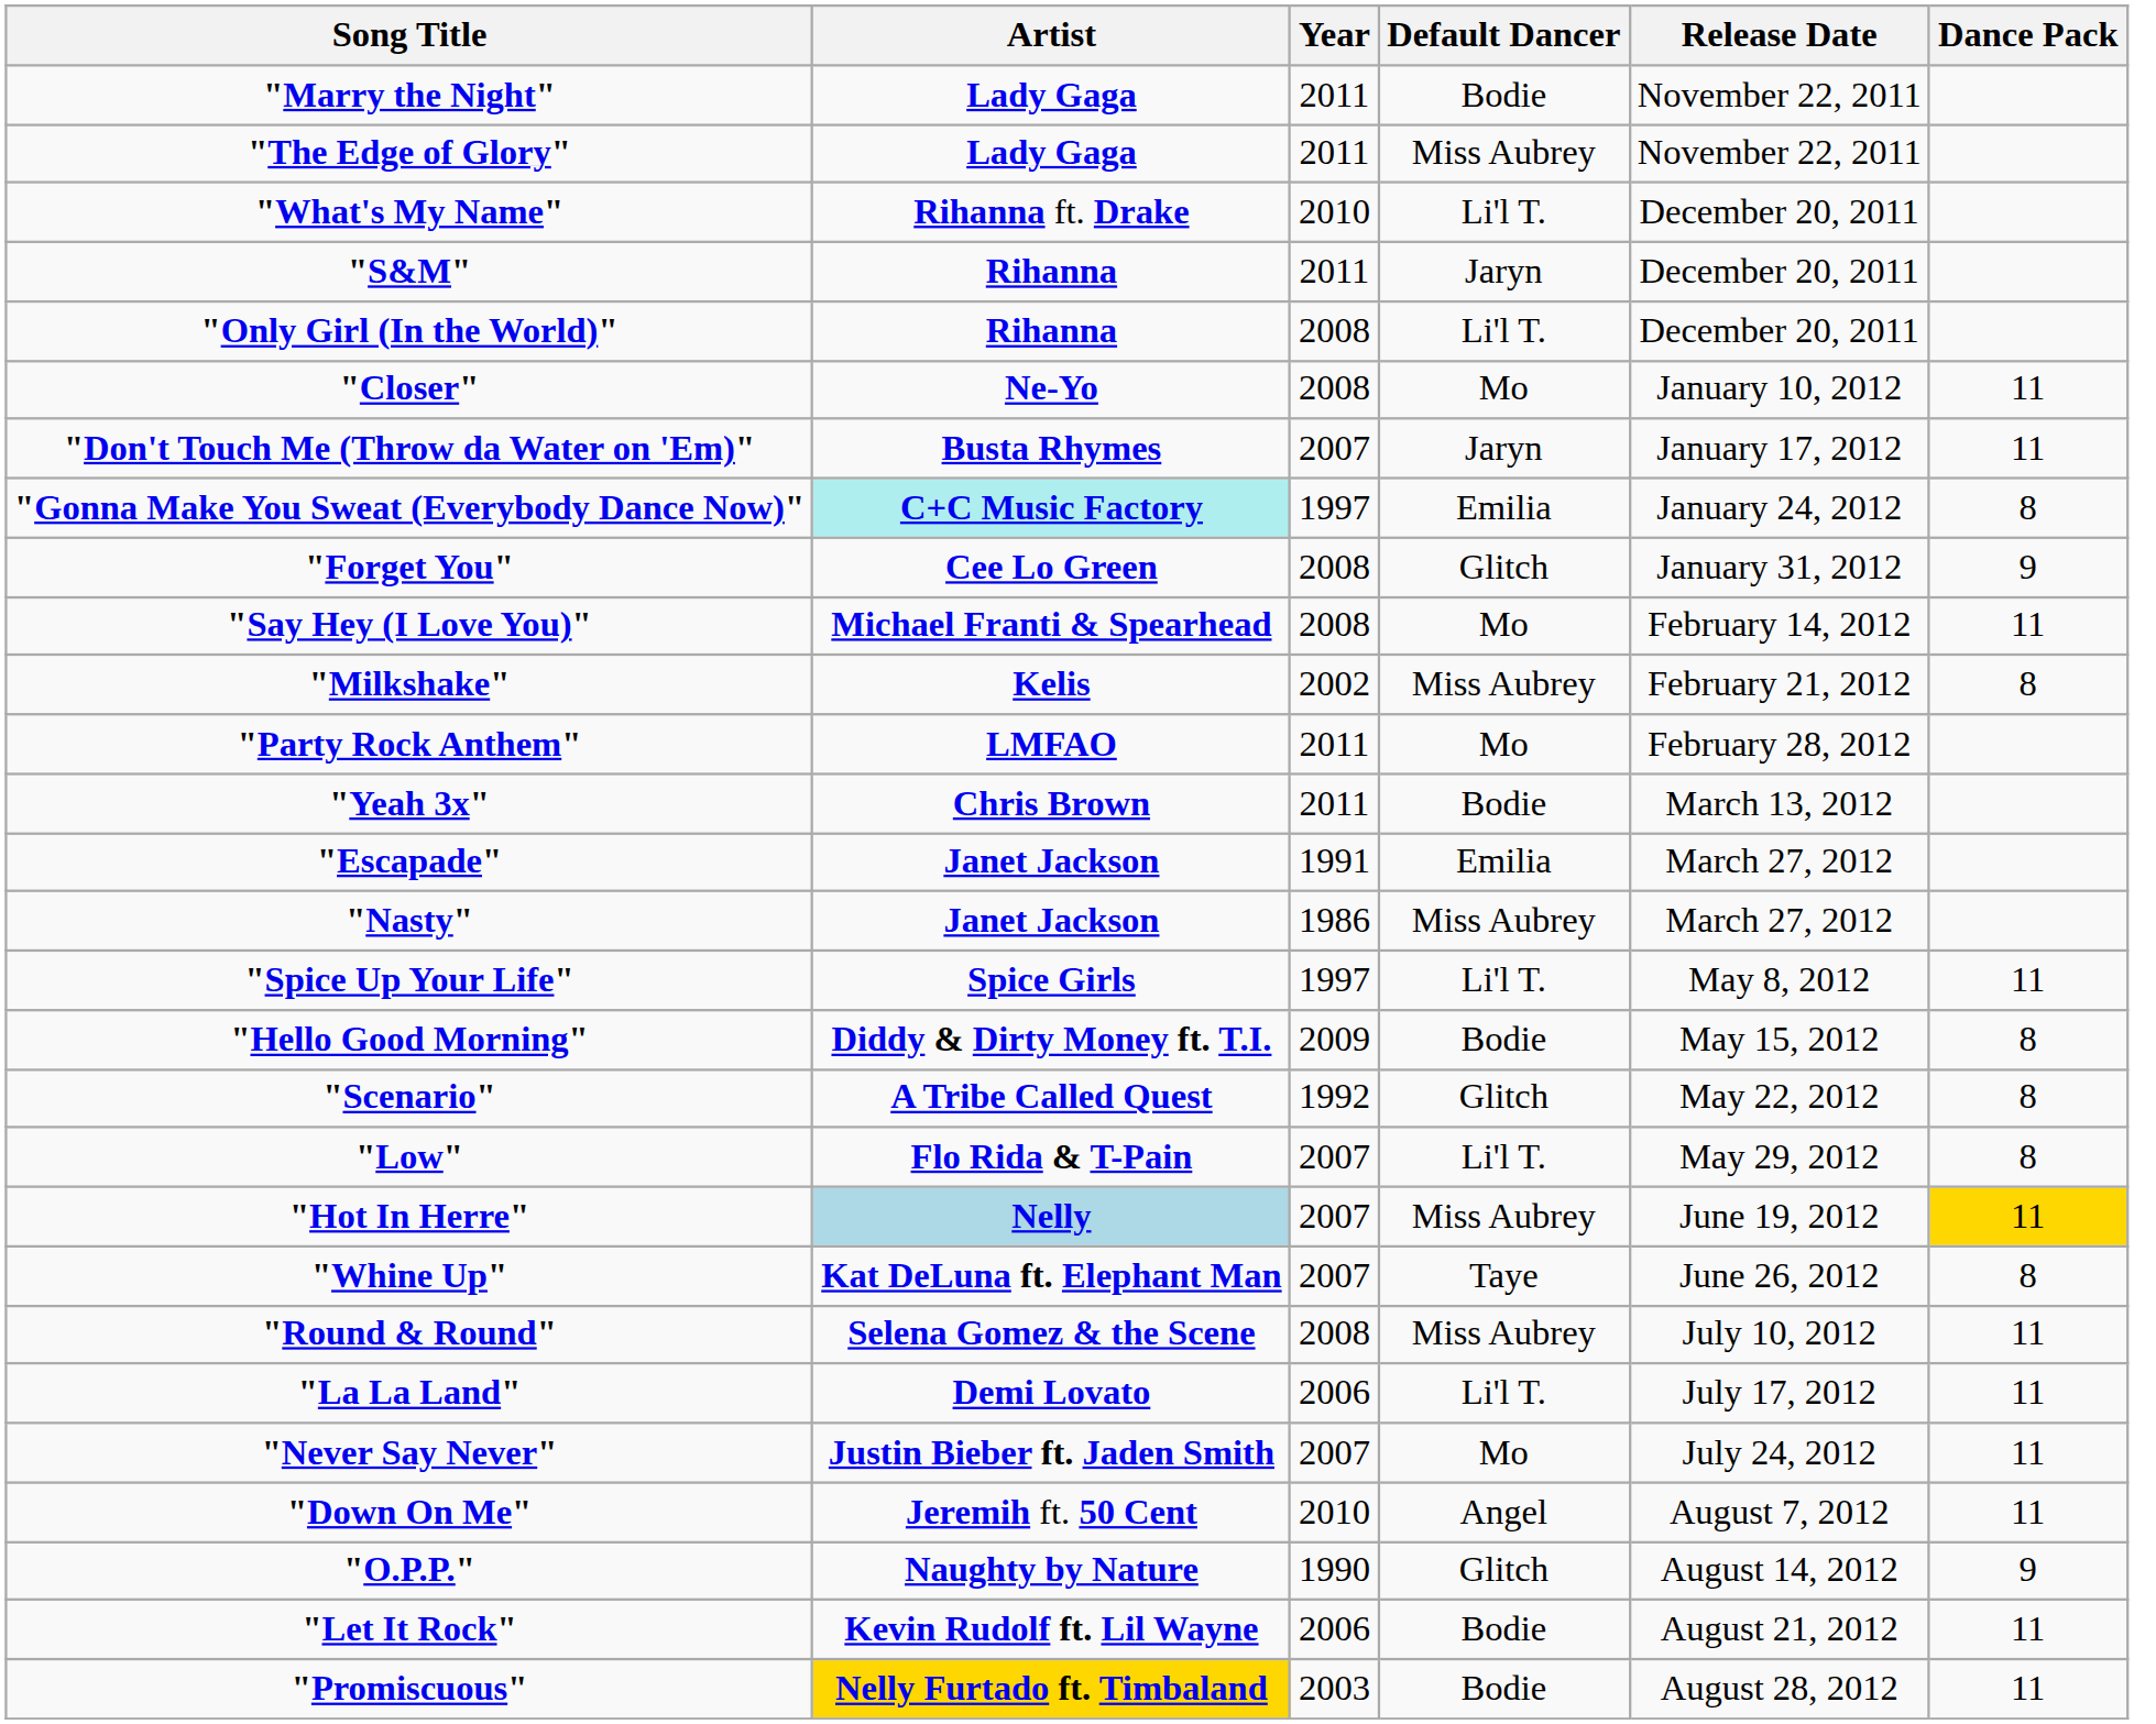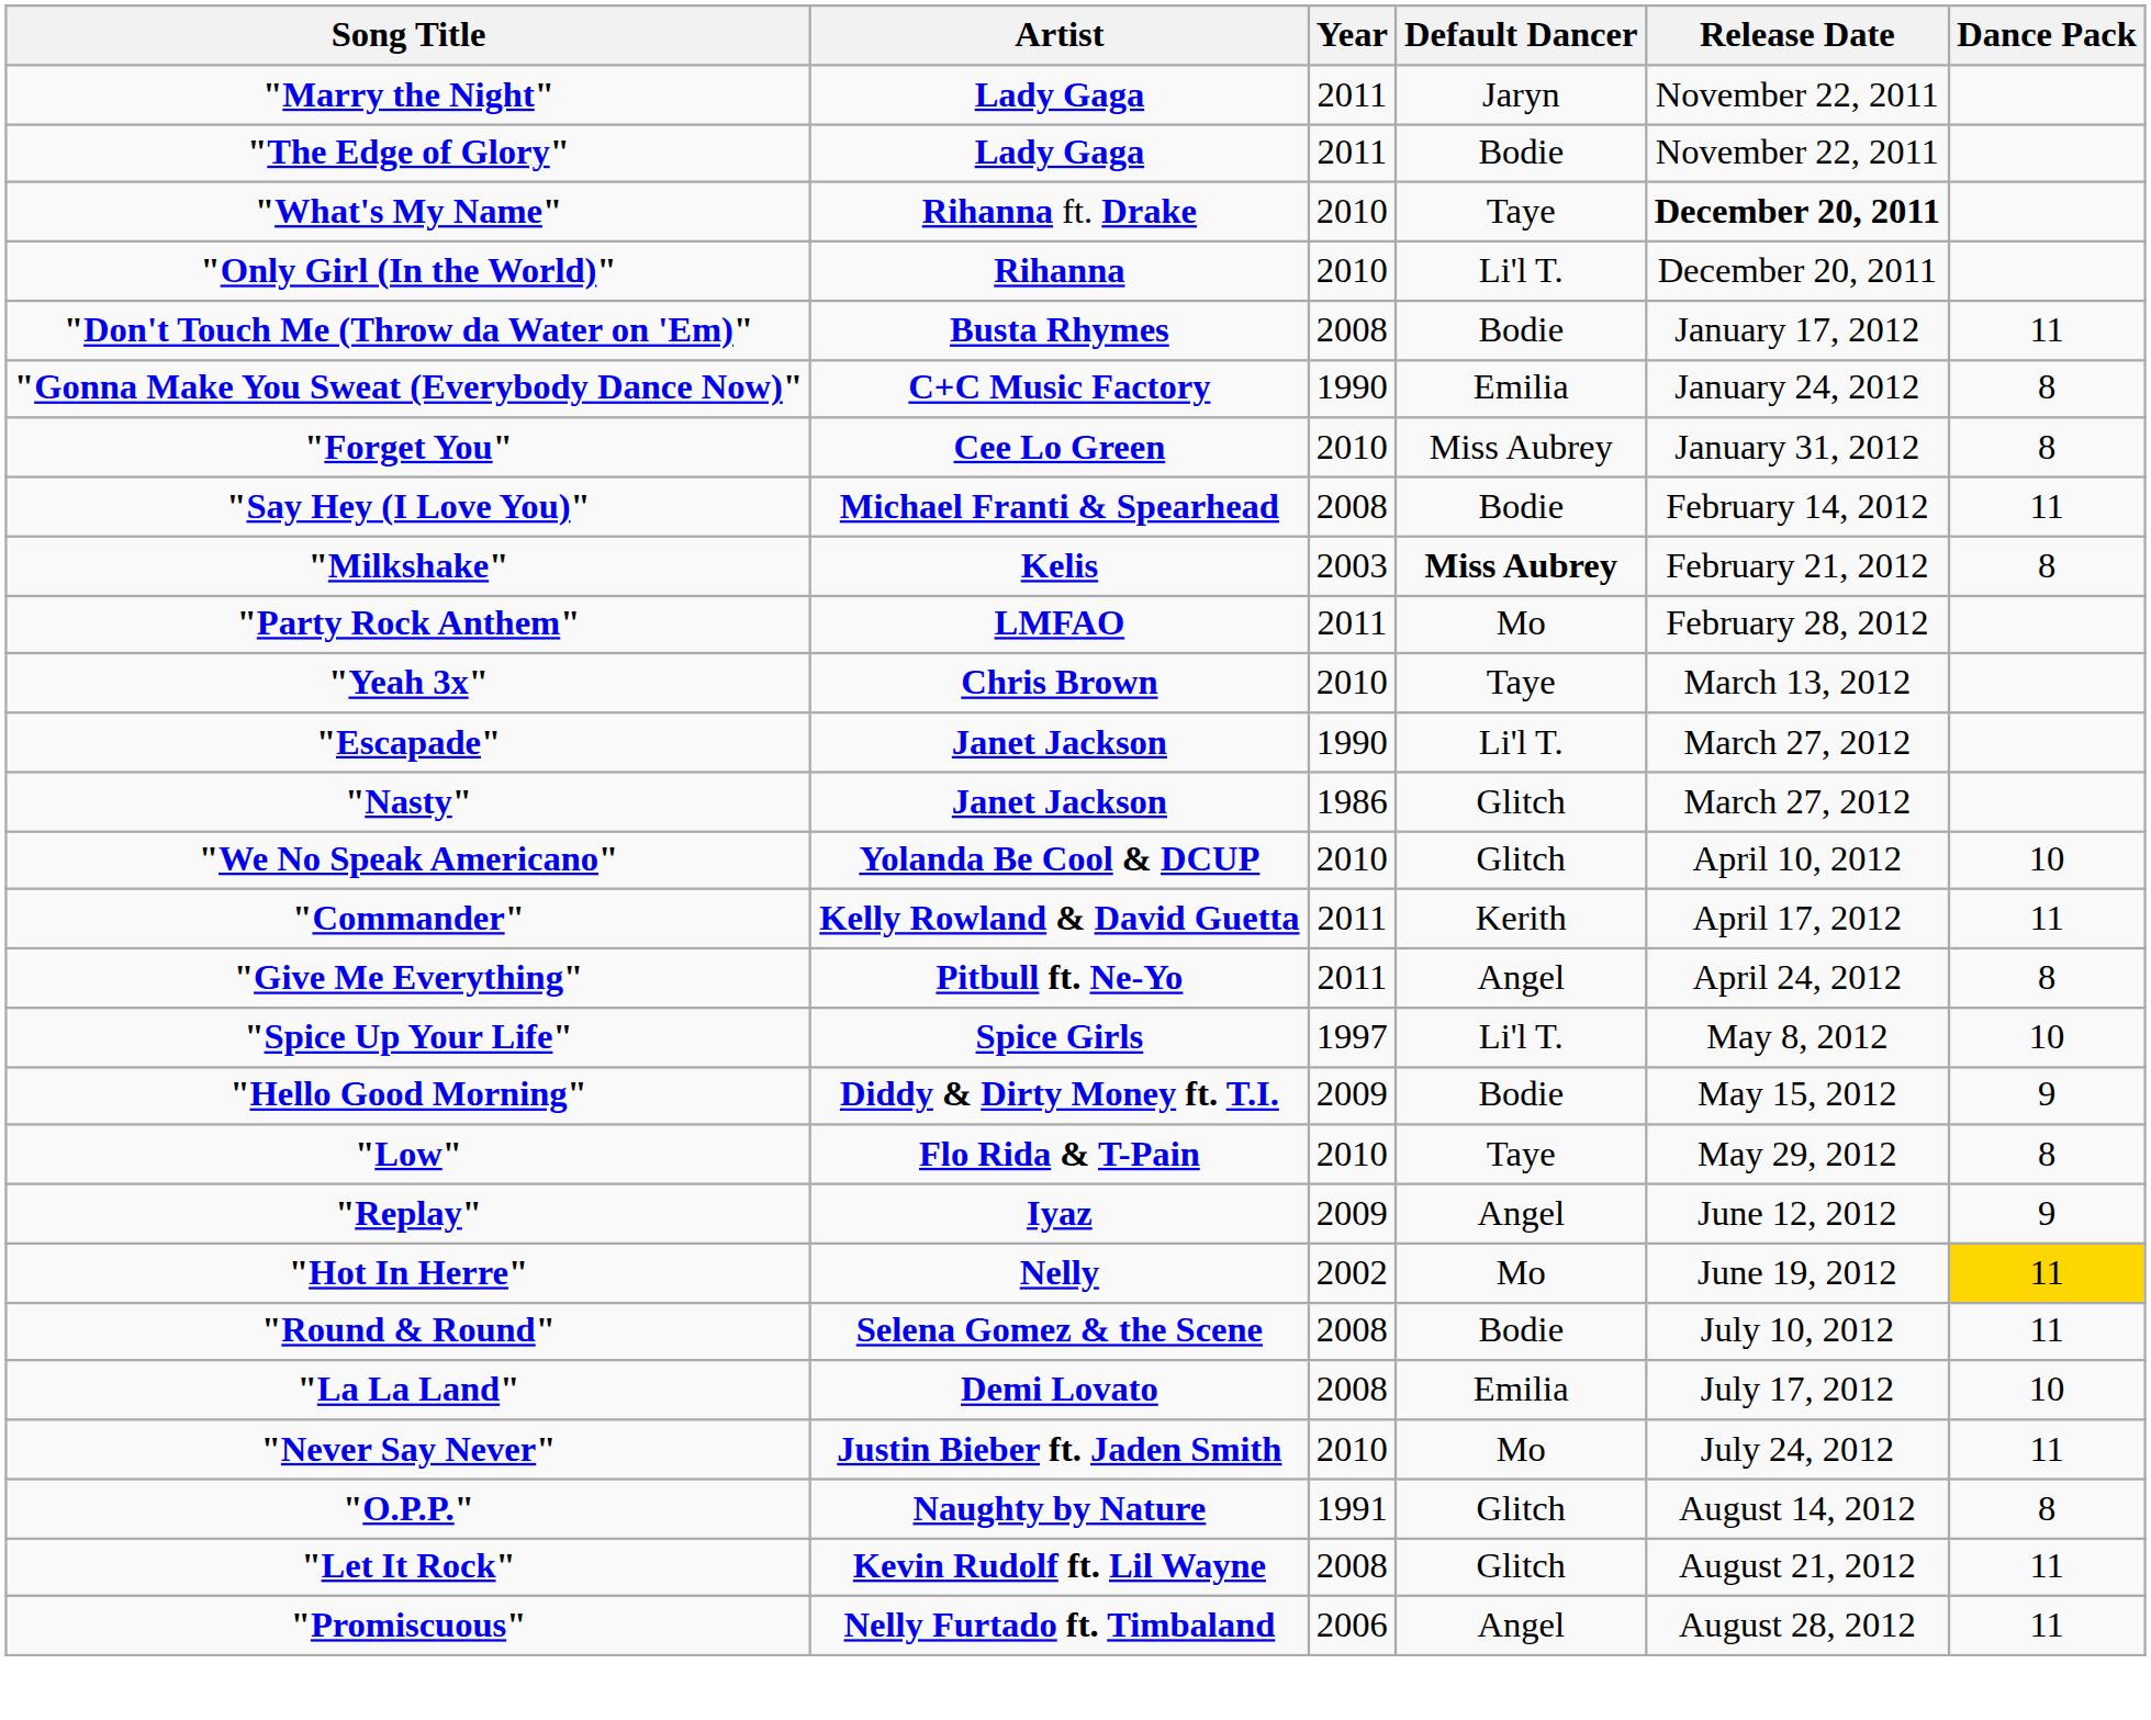"Marry the Night" | Default Dancer: Bodie -> Jaryn
"The Edge of Glory" | Default Dancer: Miss Aubrey -> Bodie
"What's My Name" | Default Dancer: Li'l T. -> Taye
"What's My Name" | Release Date: normal -> bold
- row: "S&M" | Rihanna | 2011 | Jaryn | December 20, 2011
"Only Girl (In the World)" | Year: 2008 -> 2010
- row: "Closer" | Ne-Yo | 2008 | Mo | January 10, 2012 | 11
"Don't Touch Me (Throw da Water on 'Em)" | Year: 2007 -> 2008
"Don't Touch Me (Throw da Water on 'Em)" | Default Dancer: Jaryn -> Bodie
"Gonna Make You Sweat (Everybody Dance Now)" | Artist: paleturquoise background -> no background
"Gonna Make You Sweat (Everybody Dance Now)" | Year: 1997 -> 1990
"Forget You" | Year: 2008 -> 2010
"Forget You" | Default Dancer: Glitch -> Miss Aubrey
"Forget You" | Dance Pack: 9 -> 8
"Say Hey (I Love You)" | Default Dancer: Mo -> Bodie
"Milkshake" | Year: 2002 -> 2003
"Milkshake" | Default Dancer: normal -> bold
"Yeah 3x" | Year: 2011 -> 2010
"Yeah 3x" | Default Dancer: Bodie -> Taye
"Escapade" | Year: 1991 -> 1990
"Escapade" | Default Dancer: Emilia -> Li'l T.
"Nasty" | Default Dancer: Miss Aubrey -> Glitch
+ row: "We No Speak Americano" | Yolanda Be Cool & DCUP | 2010 | Glitch | April 10, 2012 | 10
+ row: "Commander" | Kelly Rowland & David Guetta | 2011 | Kerith | April 17, 2012 | 11
+ row: "Give Me Everything" | Pitbull ft. Ne-Yo | 2011 | Angel | April 24, 2012 | 8
"Spice Up Your Life" | Dance Pack: 11 -> 10
"Hello Good Morning" | Dance Pack: 8 -> 9
- row: "Scenario" | A Tribe Called Quest | 1992 | Glitch | May 22, 2012 | 8
"Low" | Year: 2007 -> 2010
"Low" | Default Dancer: Li'l T. -> Taye
+ row: "Replay" | Iyaz | 2009 | Angel | June 12, 2012 | 9
"Hot In Herre" | Artist: lightblue background -> no background
"Hot In Herre" | Year: 2007 -> 2002
"Hot In Herre" | Default Dancer: Miss Aubrey -> Mo
- row: "Whine Up" | Kat DeLuna ft. Elephant Man | 2007 | Taye | June 26, 2012 | 8
"Round & Round" | Default Dancer: Miss Aubrey -> Bodie
"La La Land" | Year: 2006 -> 2008
"La La Land" | Default Dancer: Li'l T. -> Emilia
"La La Land" | Dance Pack: 11 -> 10
"Never Say Never" | Year: 2007 -> 2010
- row: "Down On Me" | Jeremih ft. 50 Cent | 2010 | Angel | August 7, 2012 | 11
"O.P.P." | Year: 1990 -> 1991
"O.P.P." | Dance Pack: 9 -> 8
"Let It Rock" | Year: 2006 -> 2008
"Let It Rock" | Default Dancer: Bodie -> Glitch
"Promiscuous" | Artist: gold background -> no background
"Promiscuous" | Year: 2003 -> 2006
"Promiscuous" | Default Dancer: Bodie -> Angel
